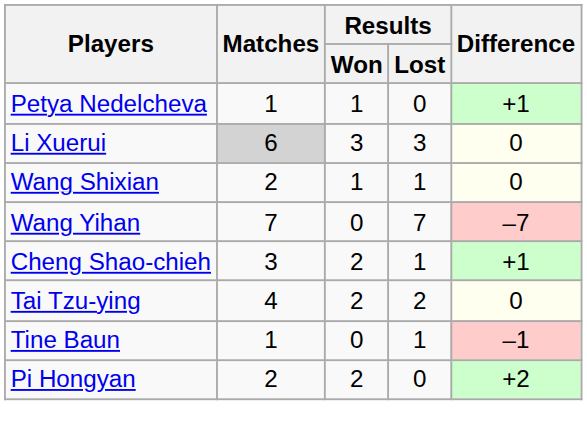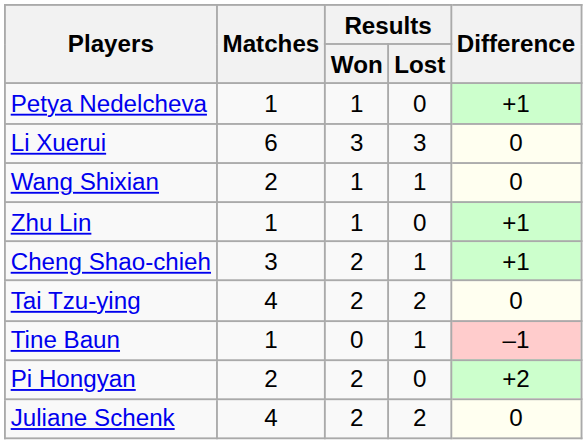Li Xuerui | Matches: lightgrey background -> no background
- row: Wang Yihan | 7 | 0 | 7 | –7
+ row: Zhu Lin | 1 | 1 | 0 | +1
+ row: Juliane Schenk | 4 | 2 | 2 | 0
